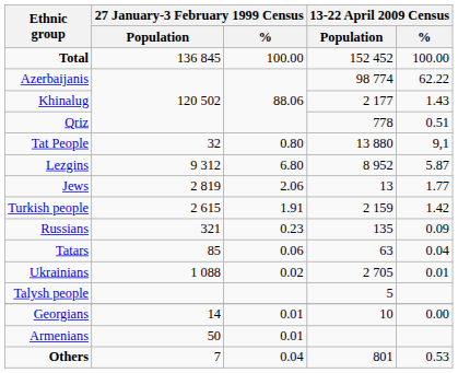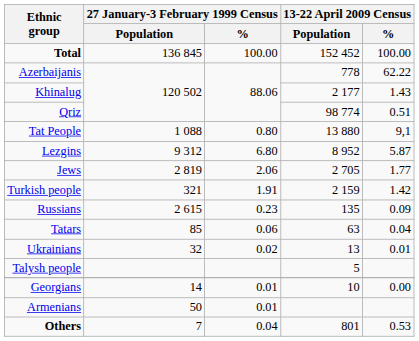Azerbaijanis | 13-22 April 2009 Census / Population: 98 774 -> 778
Qriz | 13-22 April 2009 Census / Population: 778 -> 98 774
Tat People | 27 January-3 February 1999 Census / Population: 32 -> 1 088
Jews | 13-22 April 2009 Census / Population: 13 -> 2 705
Turkish people | 27 January-3 February 1999 Census / Population: 2 615 -> 321
Russians | 27 January-3 February 1999 Census / Population: 321 -> 2 615
Ukrainians | 27 January-3 February 1999 Census / Population: 1 088 -> 32
Ukrainians | 13-22 April 2009 Census / Population: 2 705 -> 13
